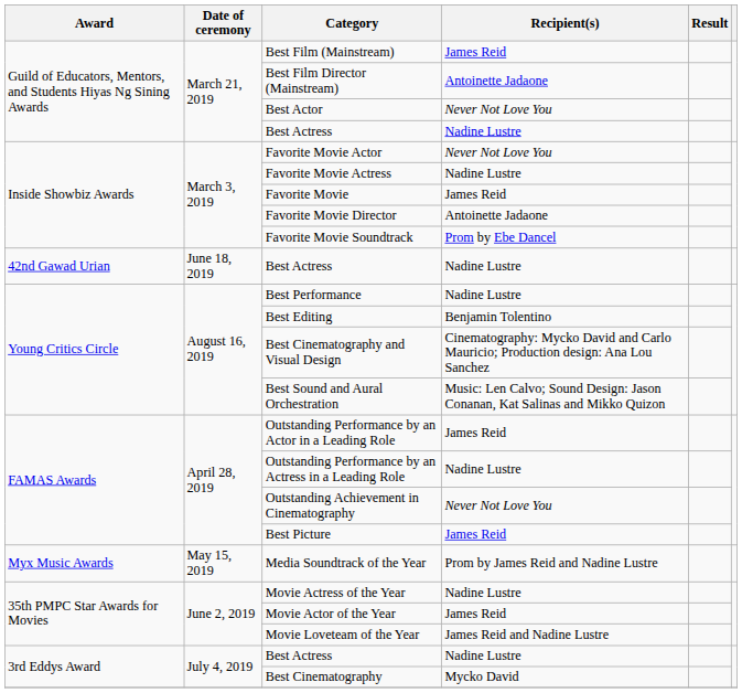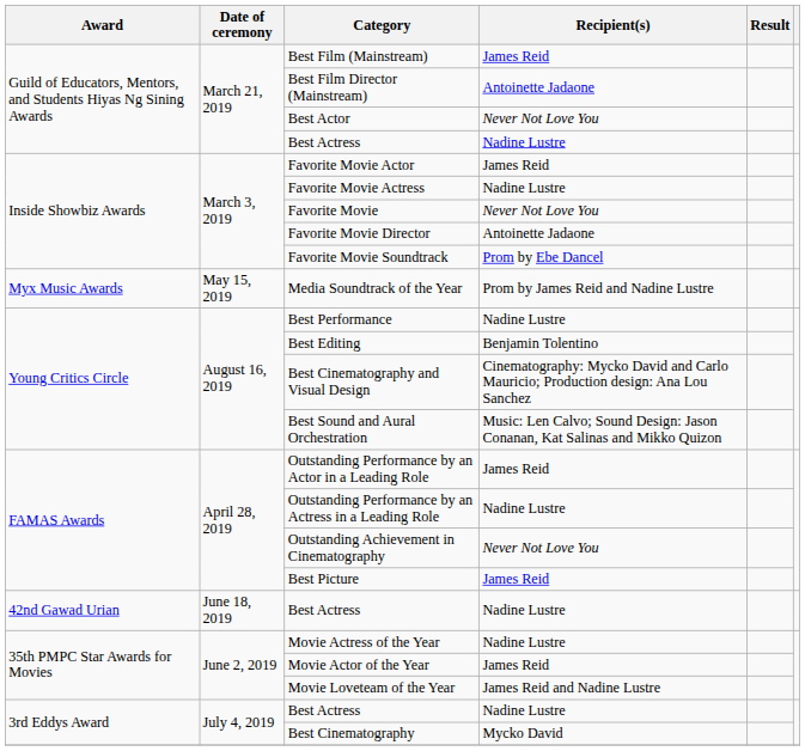Favorite Movie Actor | Recipient(s): Never Not Love You -> James Reid
Favorite Movie | Recipient(s): James Reid -> Never Not Love You
rows swapped: Media Soundtrack of the Year <-> 42nd Gawad Urian / Best Actress
